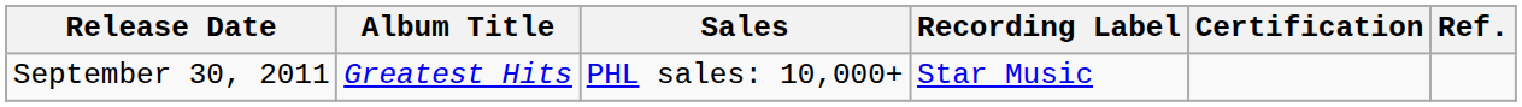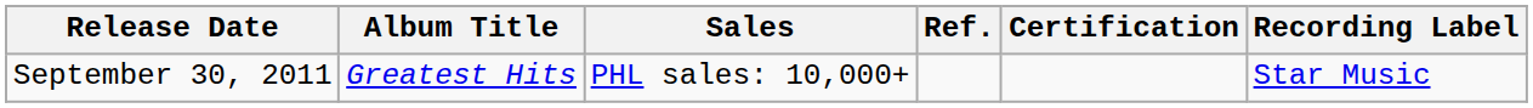columns swapped: Recording Label <-> Ref.
